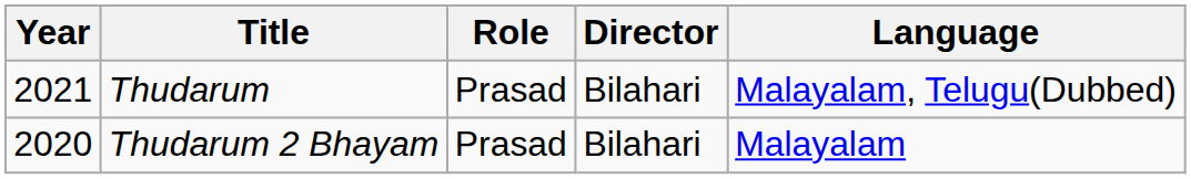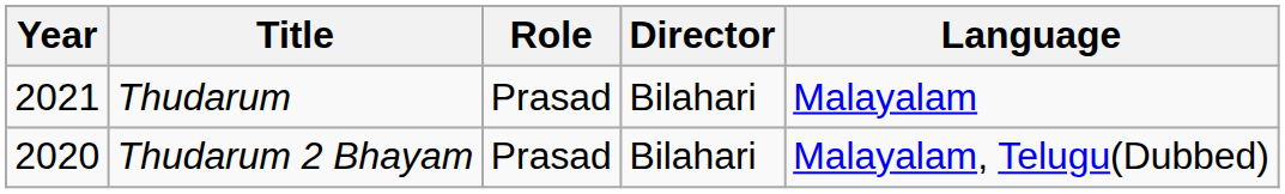Thudarum | Language: Malayalam, Telugu(Dubbed) -> Malayalam
Thudarum 2 Bhayam | Language: Malayalam -> Malayalam, Telugu(Dubbed)
